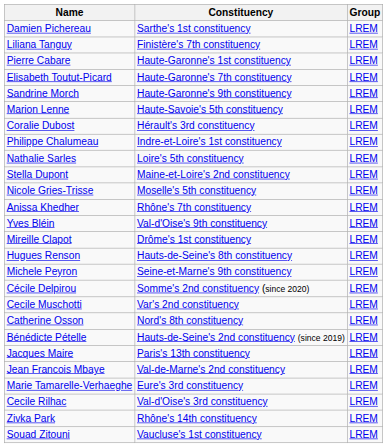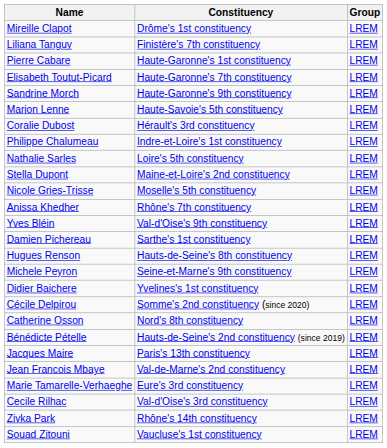rows swapped: Mireille Clapot <-> Damien Pichereau
+ row: Didier Baichere | Yvelines's 1st constituency | LREM
- row: Cecile Muschotti | Var's 2nd constituency | LREM
